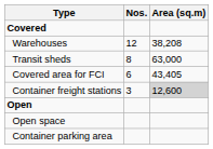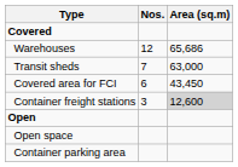Warehouses | Area (sq.m): 38,208 -> 65,686
Transit sheds | Nos.: 8 -> 7
Covered area for FCI | Area (sq.m): 43,405 -> 43,450
